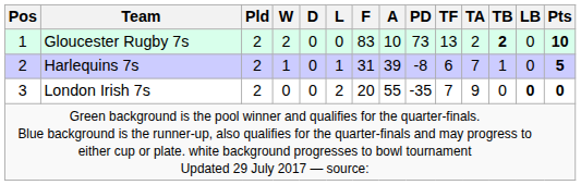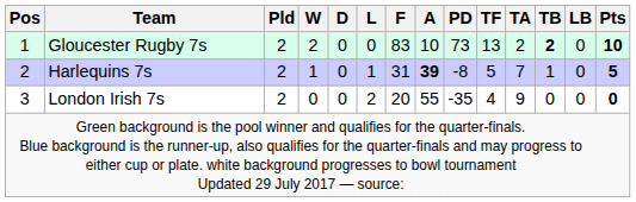Harlequins 7s | A: normal -> bold
Harlequins 7s | TF: 6 -> 5
London Irish 7s | TF: 7 -> 4
London Irish 7s | LB: bold -> normal
